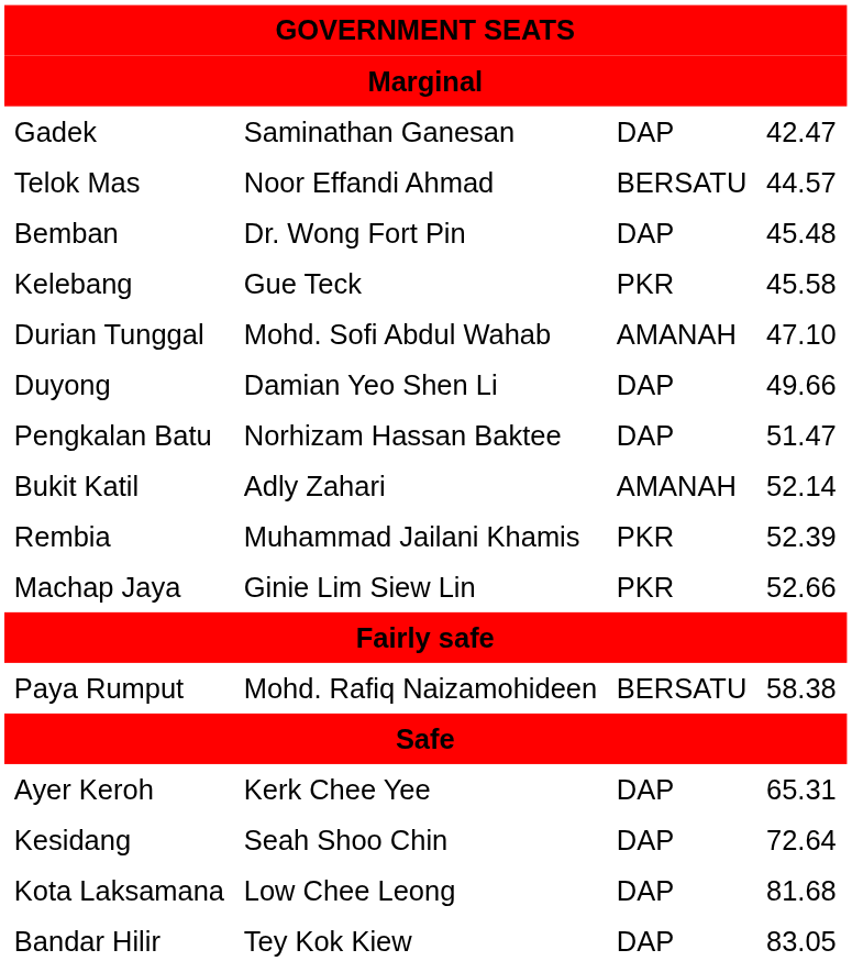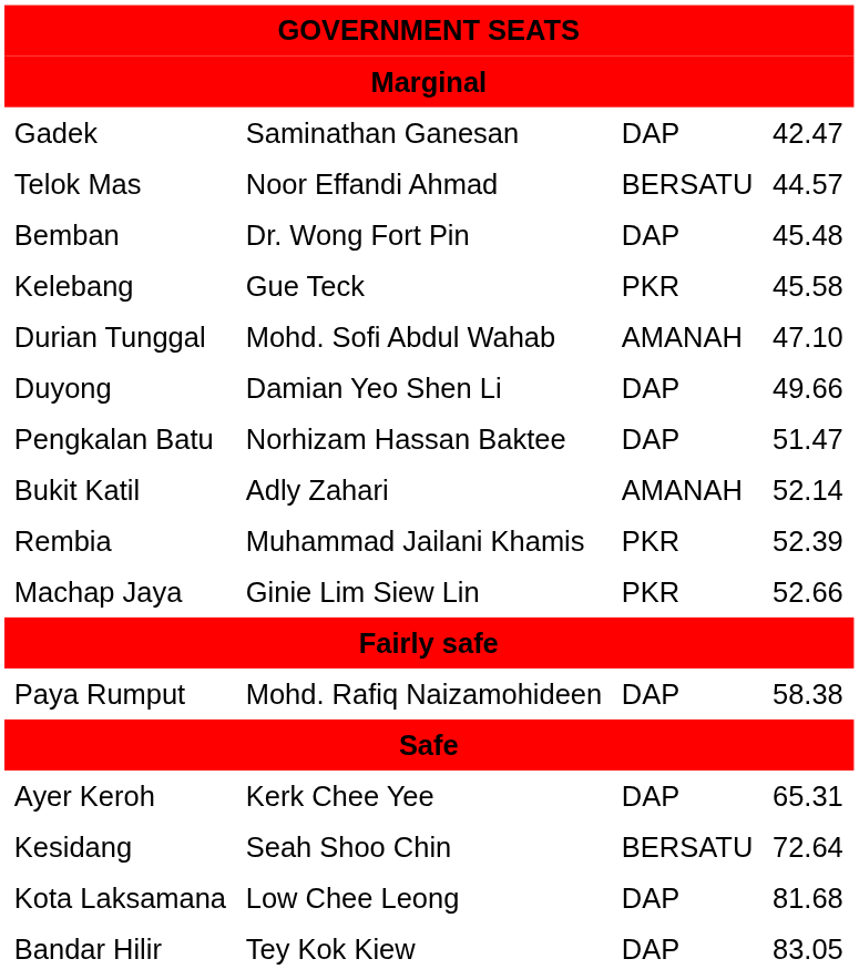Paya Rumput | column 3: BERSATU -> DAP
Kesidang | column 3: DAP -> BERSATU
